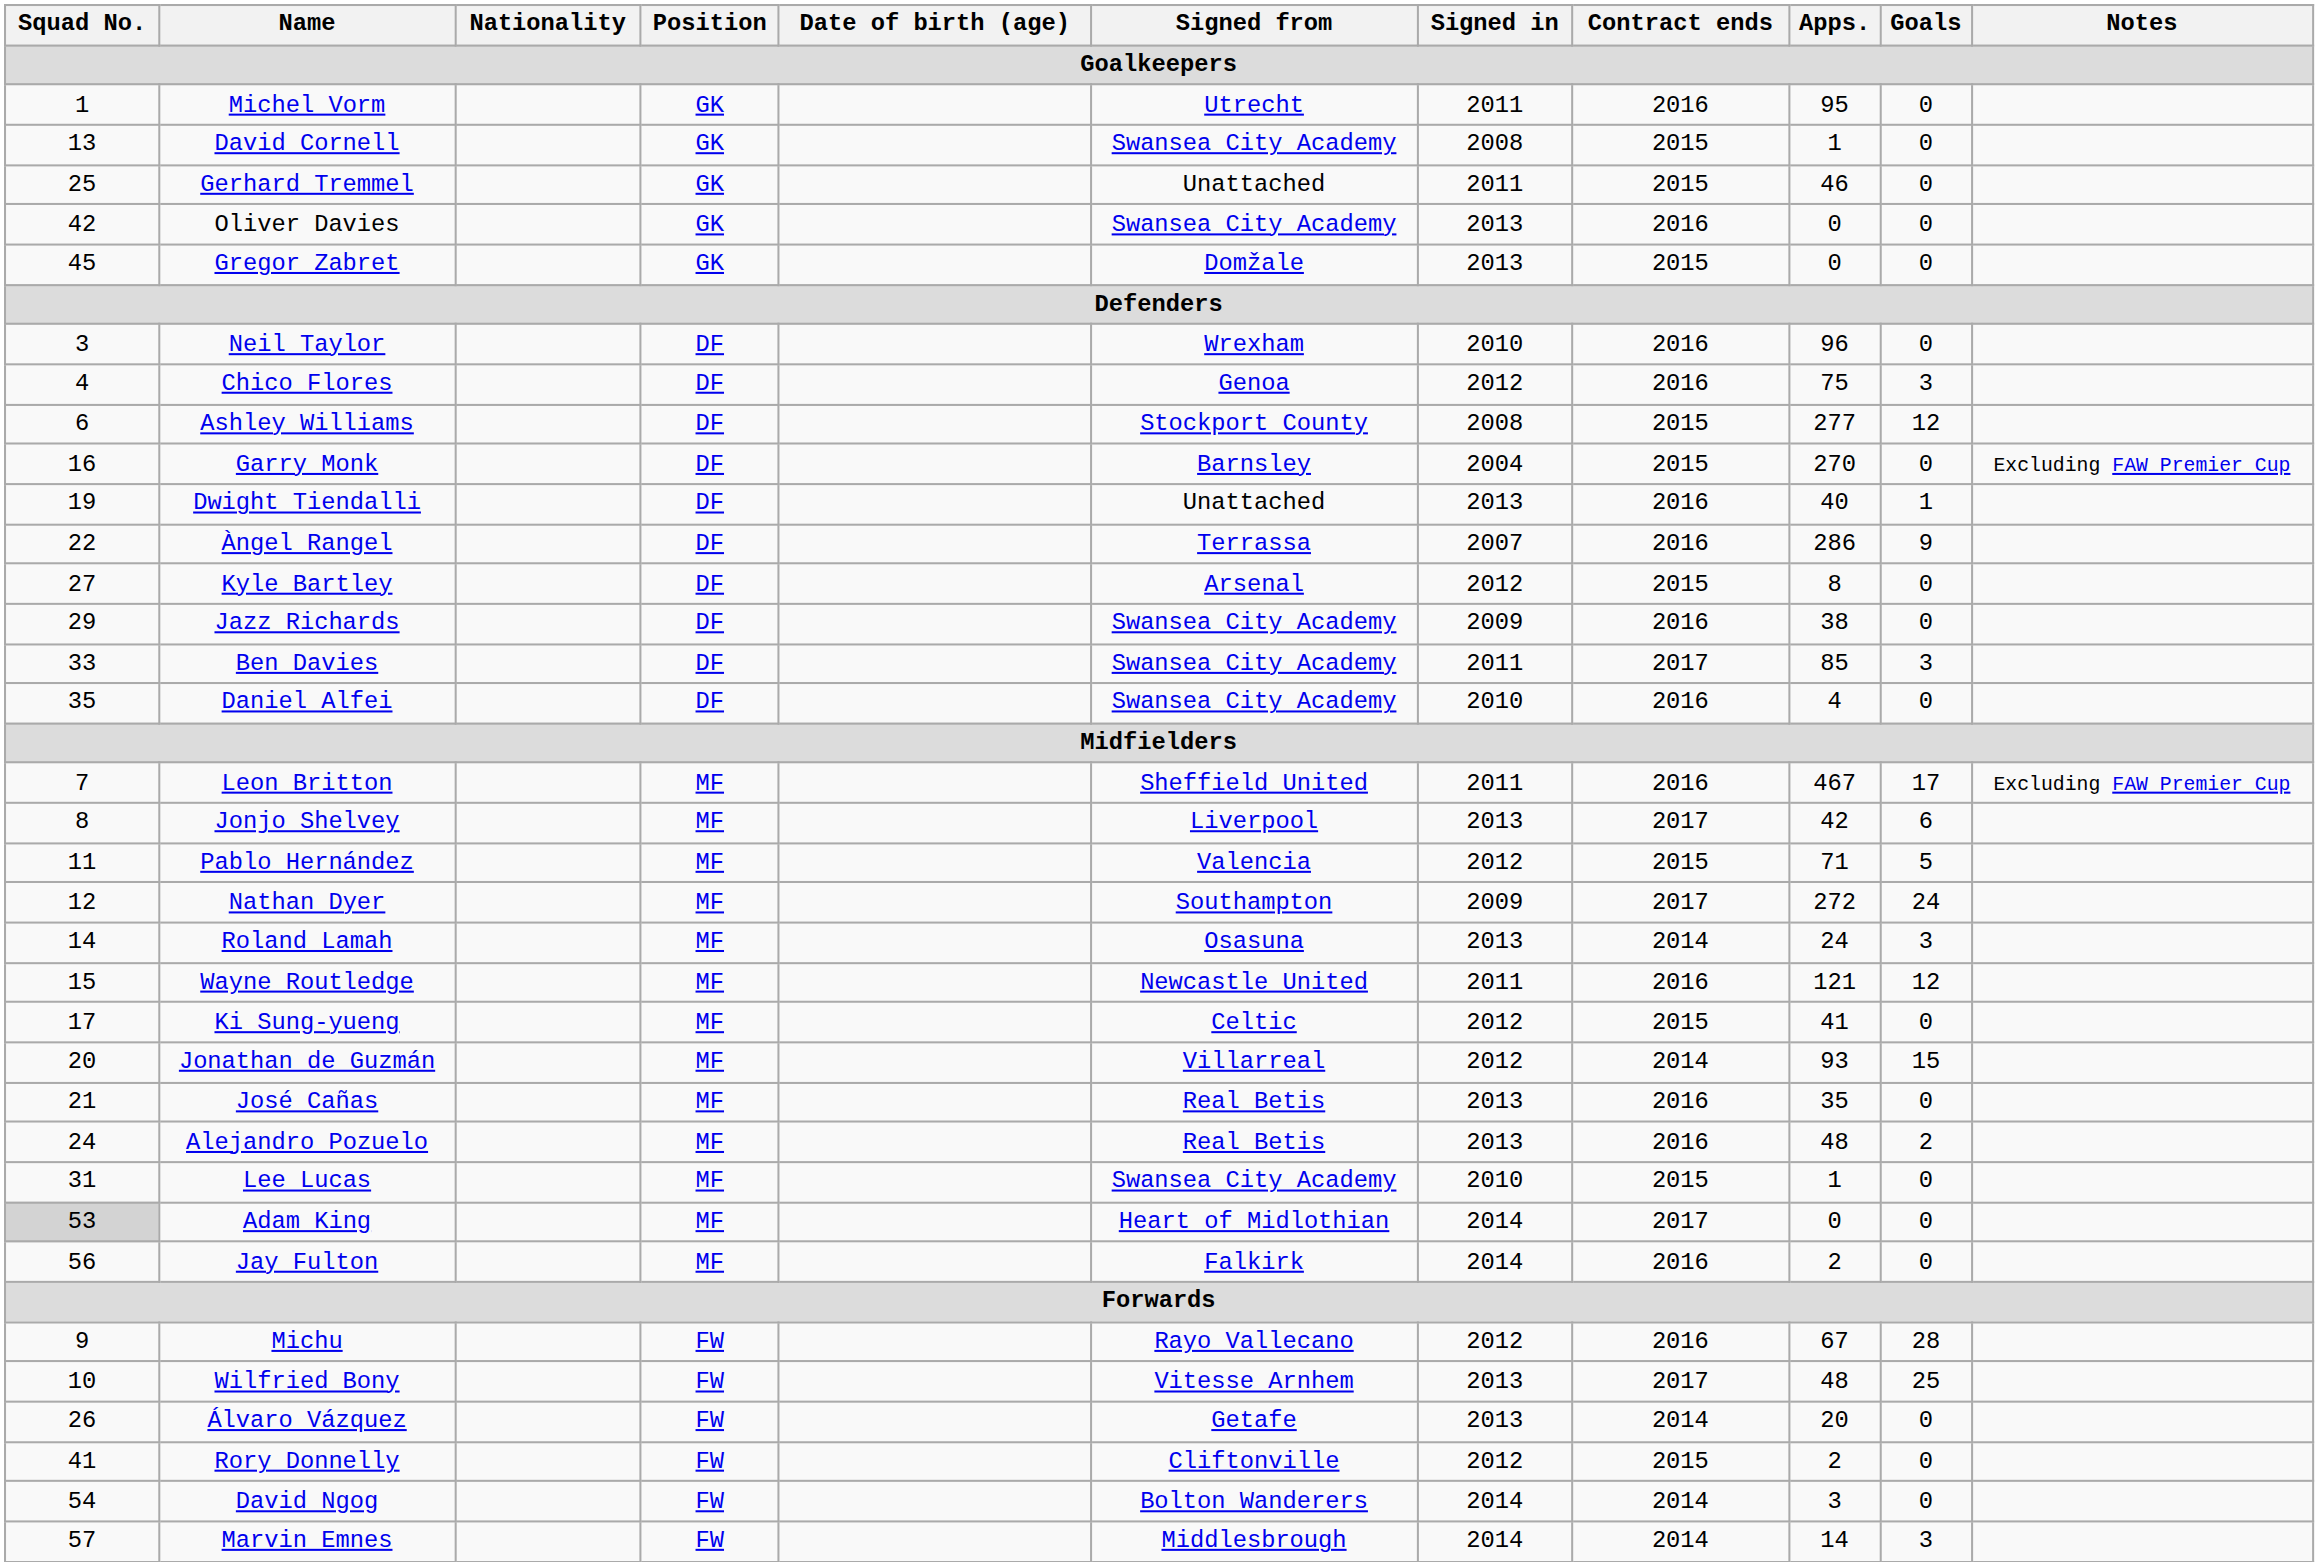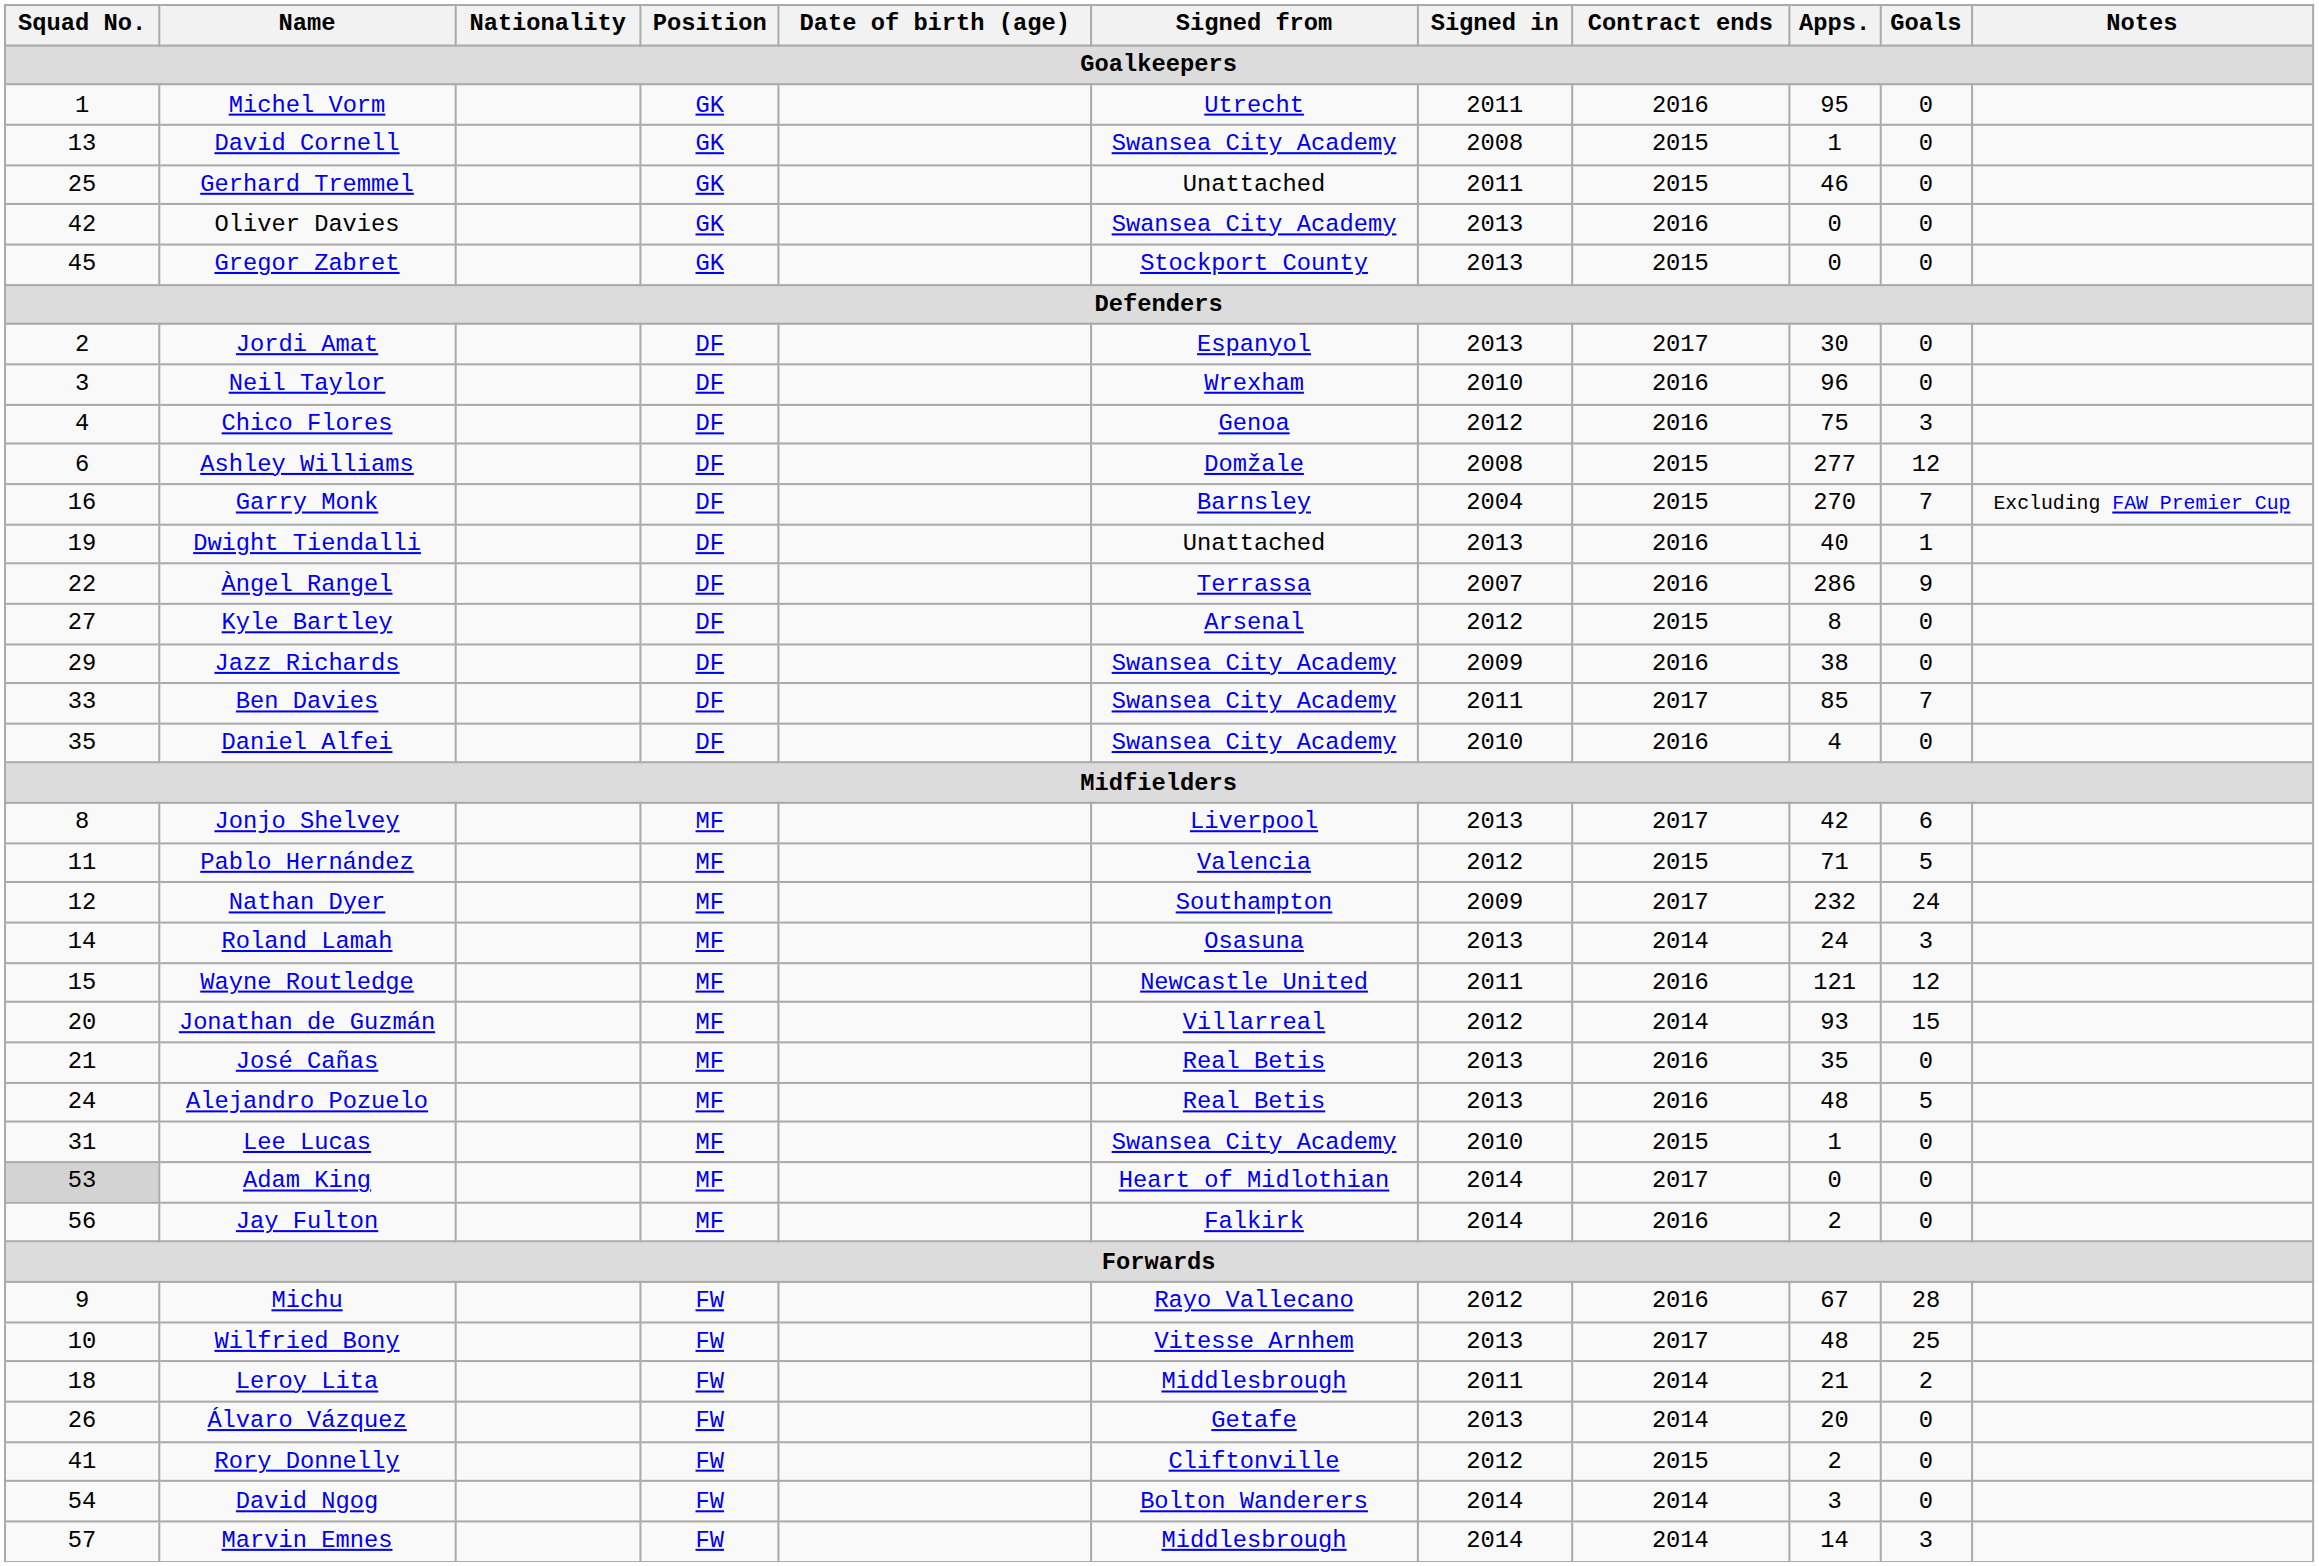Gregor Zabret | Signed from: Domžale -> Stockport County
+ row: 2 | Jordi Amat | DF | Espanyol | 2013 | 2017 | 30 | 0
Ashley Williams | Signed from: Stockport County -> Domžale
Garry Monk | Goals: 0 -> 7
Ben Davies | Goals: 3 -> 7
- row: 7 | Leon Britton | MF | Sheffield United | 2011 | 2016 | 467 | 17 | Excluding FAW Premier Cup
Nathan Dyer | Apps.: 272 -> 232
- row: 17 | Ki Sung-yueng | MF | Celtic | 2012 | 2015 | 41 | 0
Alejandro Pozuelo | Goals: 2 -> 5
+ row: 18 | Leroy Lita | FW | Middlesbrough | 2011 | 2014 | 21 | 2
